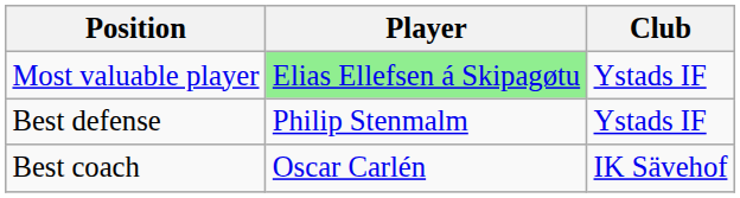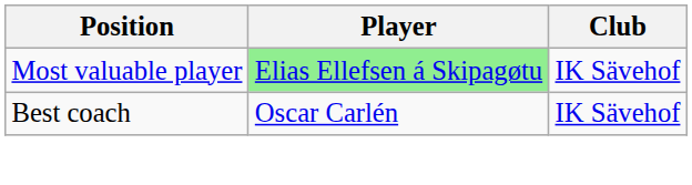Most valuable player | Club: Ystads IF -> IK Sävehof
- row: Best defense | Philip Stenmalm | Ystads IF
